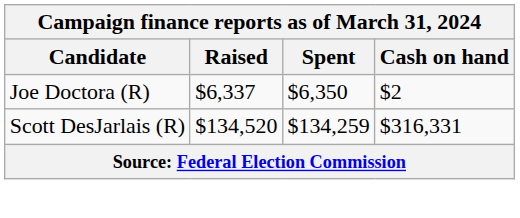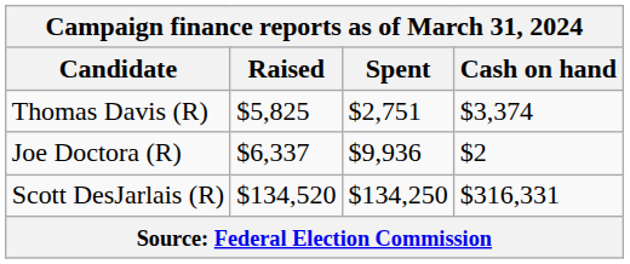+ row: Thomas Davis (R) | $5,825 | $2,751 | $3,374
Joe Doctora (R) | Spent: $6,350 -> $9,936
Scott DesJarlais (R) | Spent: $134,259 -> $134,250
